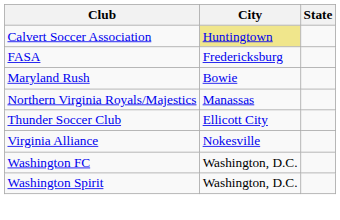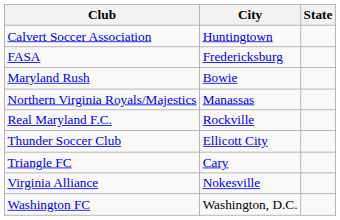Calvert Soccer Association | City: khaki background -> no background
+ row: Real Maryland F.C. | Rockville
+ row: Triangle FC | Cary
- row: Washington Spirit | Washington, D.C.
